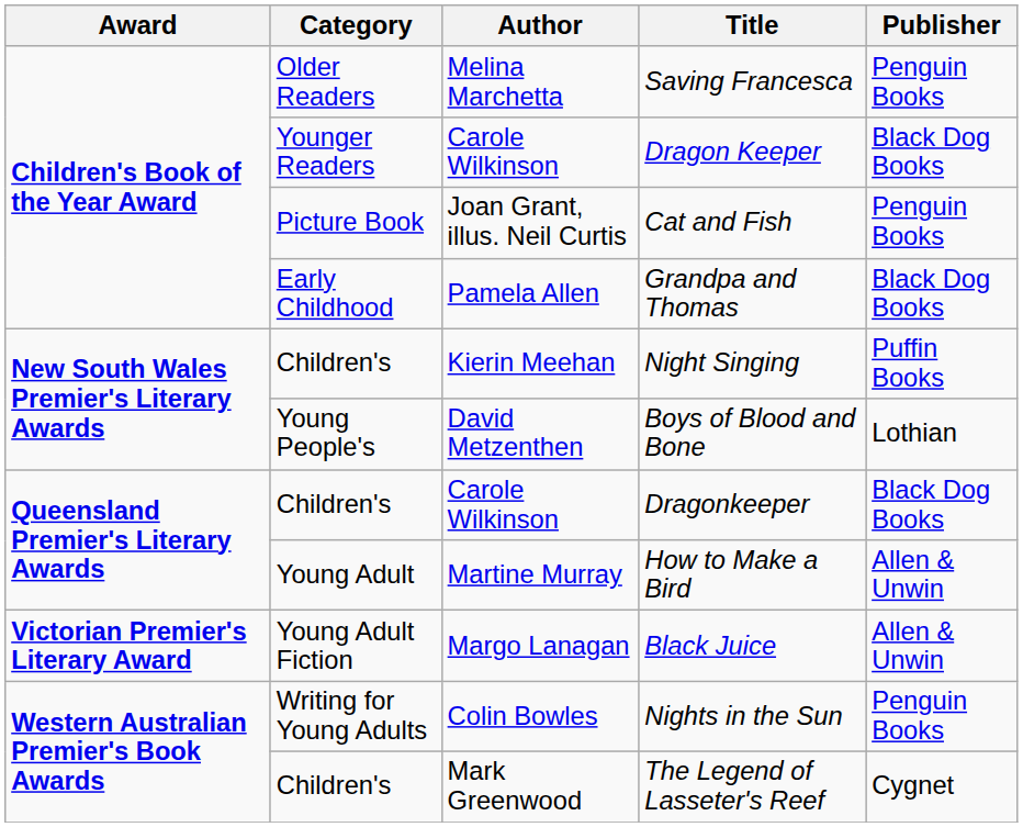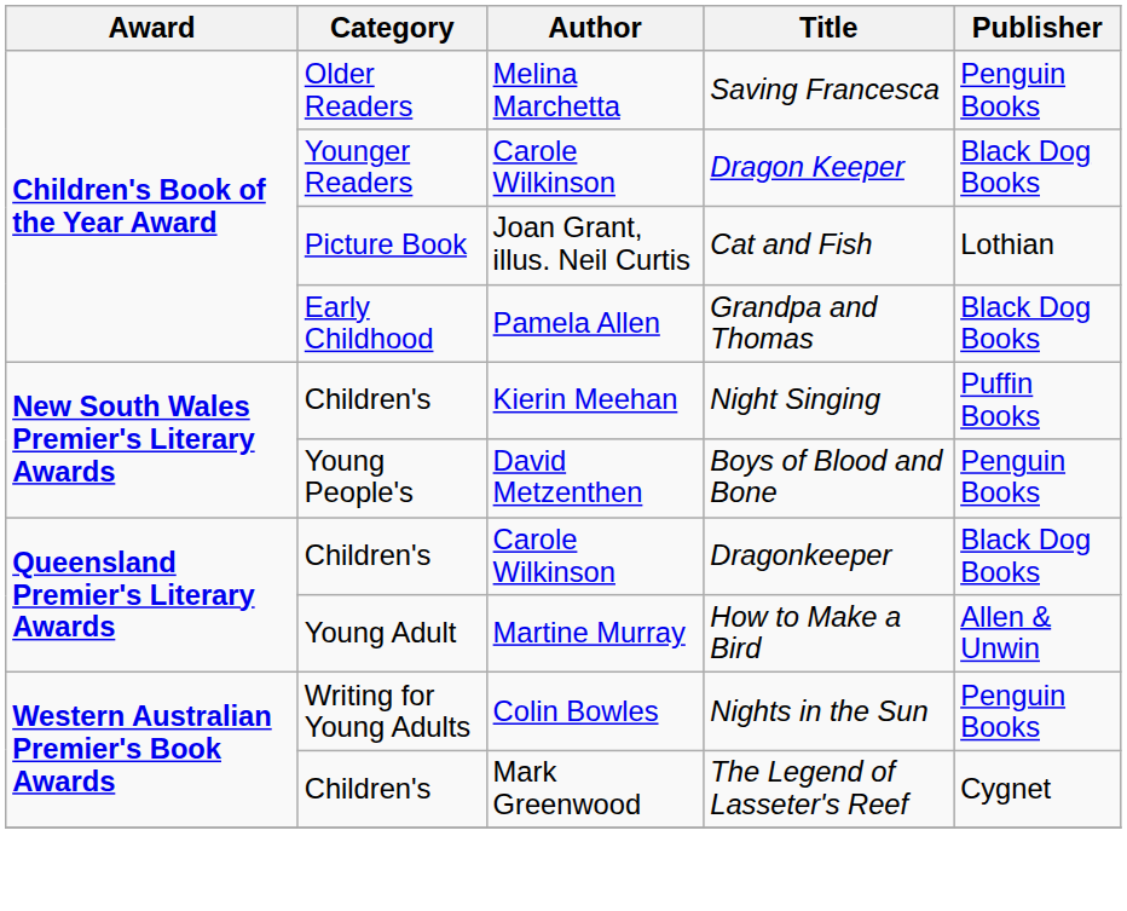Cat and Fish | Publisher: Penguin Books -> Lothian
Boys of Blood and Bone | Publisher: Lothian -> Penguin Books
- row: Victorian Premier's Literary Award | Young Adult Fiction | Margo Lanagan | Black Juice | Allen & Unwin
